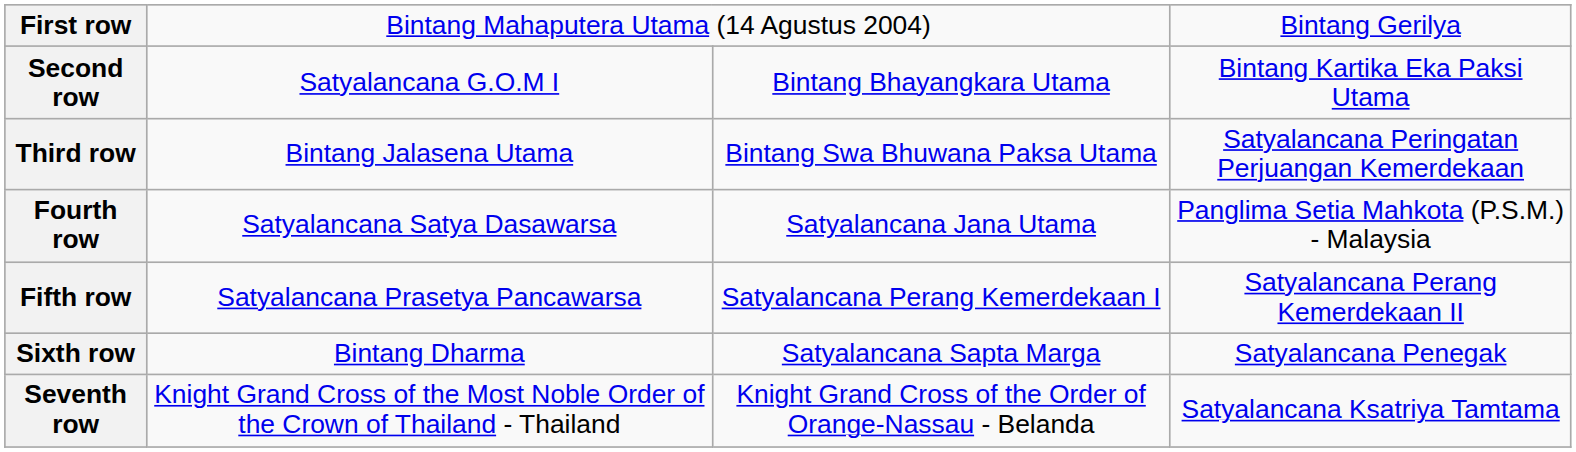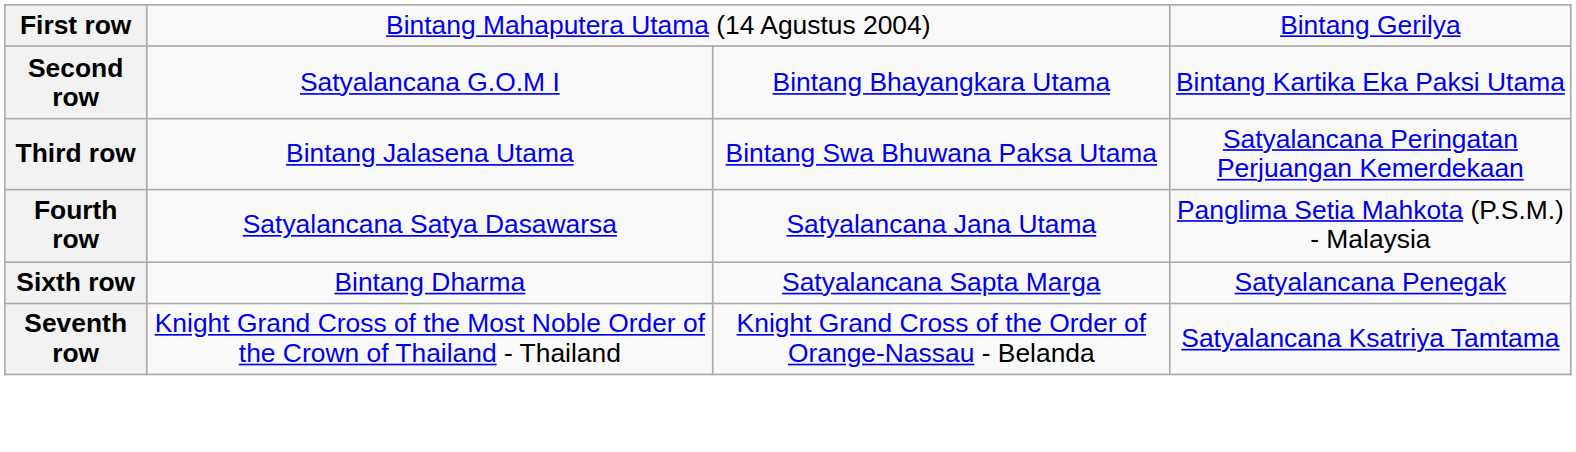- row: Fifth row | Satyalancana Prasetya Pancawarsa | Satyalancana Perang Kemerdekaan I | Satyalancana Perang Kemerdekaan II
